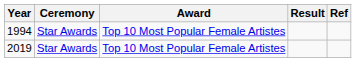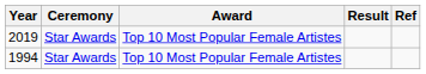rows swapped: 1994 <-> 2019
